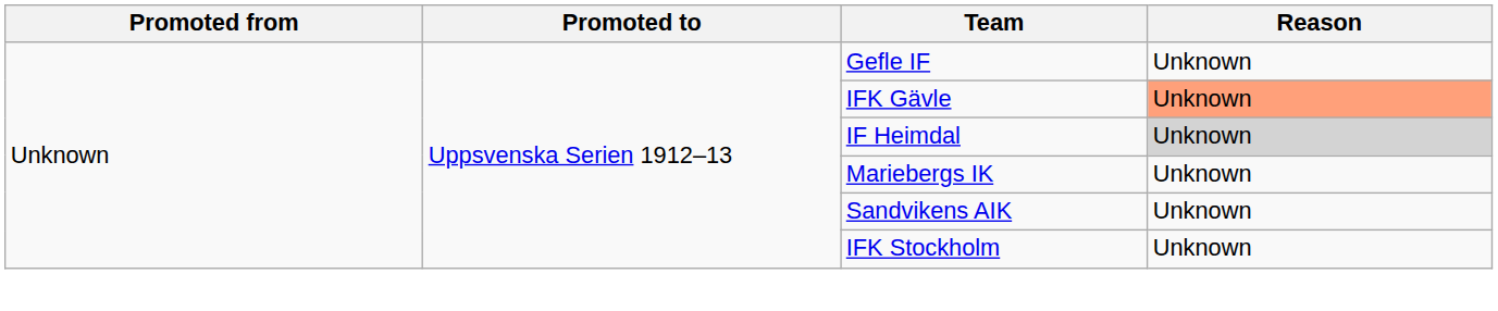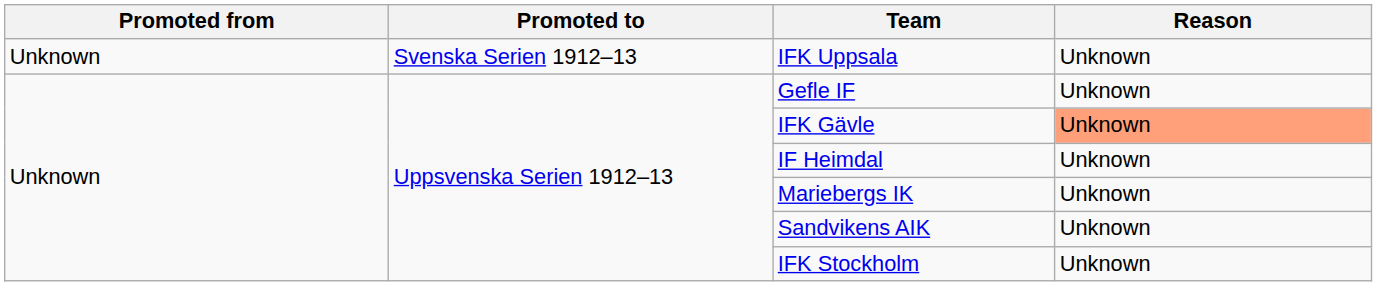+ row: Unknown | Svenska Serien 1912–13 | IFK Uppsala | Unknown
IF Heimdal | Reason: lightgrey background -> no background
